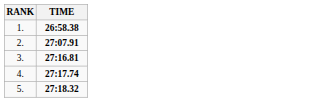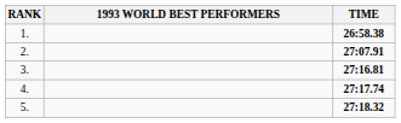+ column: 1993 WORLD BEST PERFORMERS
